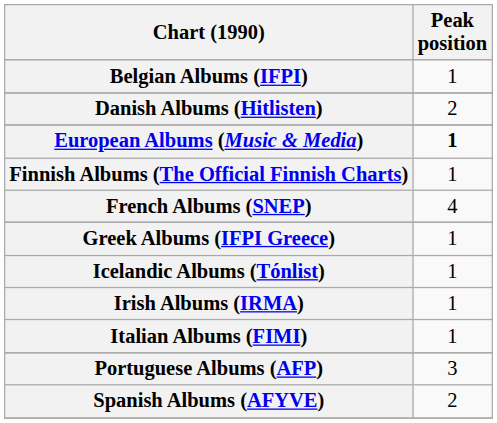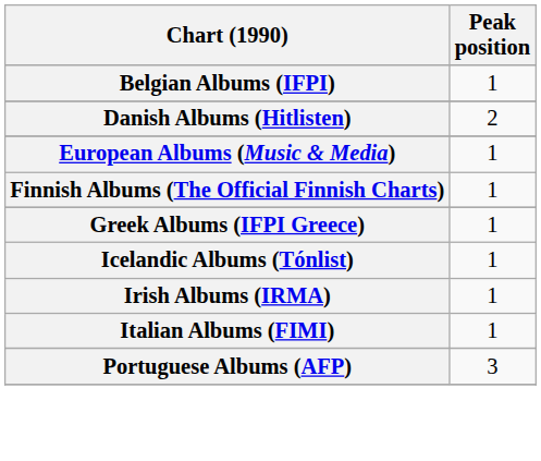European Albums (Music & Media) | Peak position: bold -> normal
- row: French Albums (SNEP) | 4
- row: Spanish Albums (AFYVE) | 2
